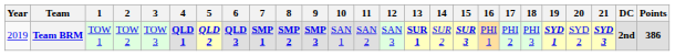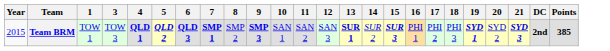- column: 2 | TOW 2
Team BRM | Year: 2019 -> 2015
Team BRM | 8: bold -> normal
Team BRM | Points: 386 -> 385
